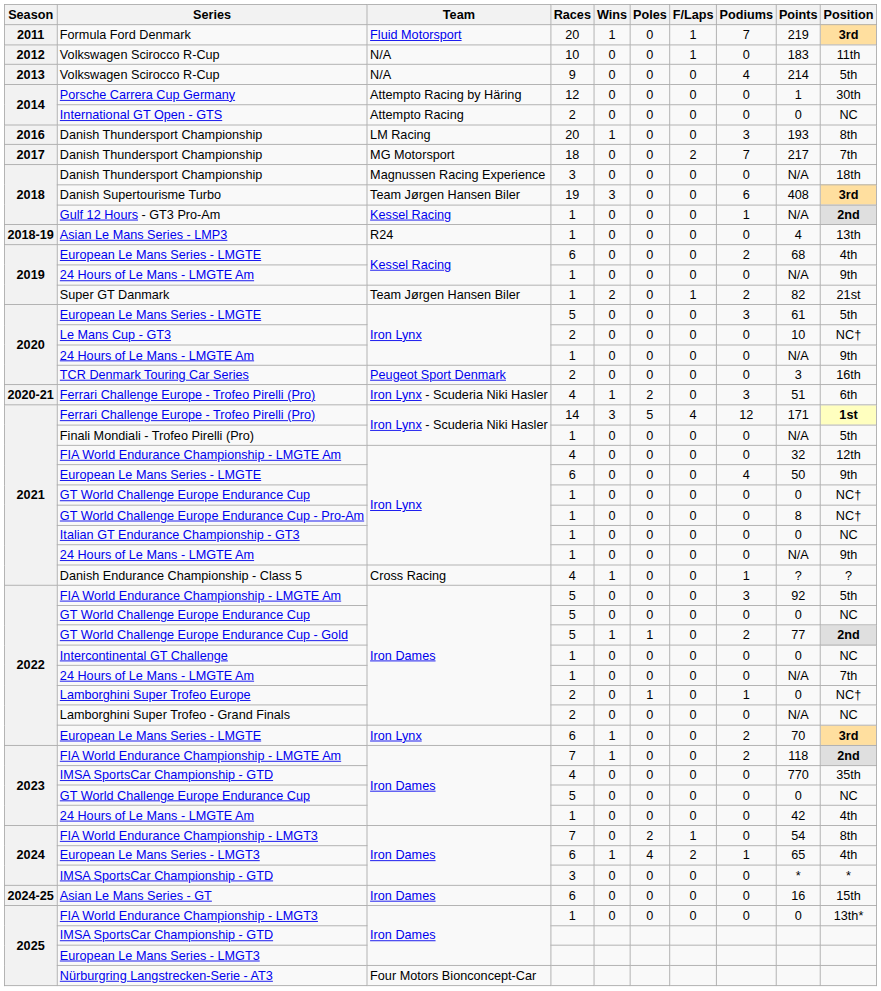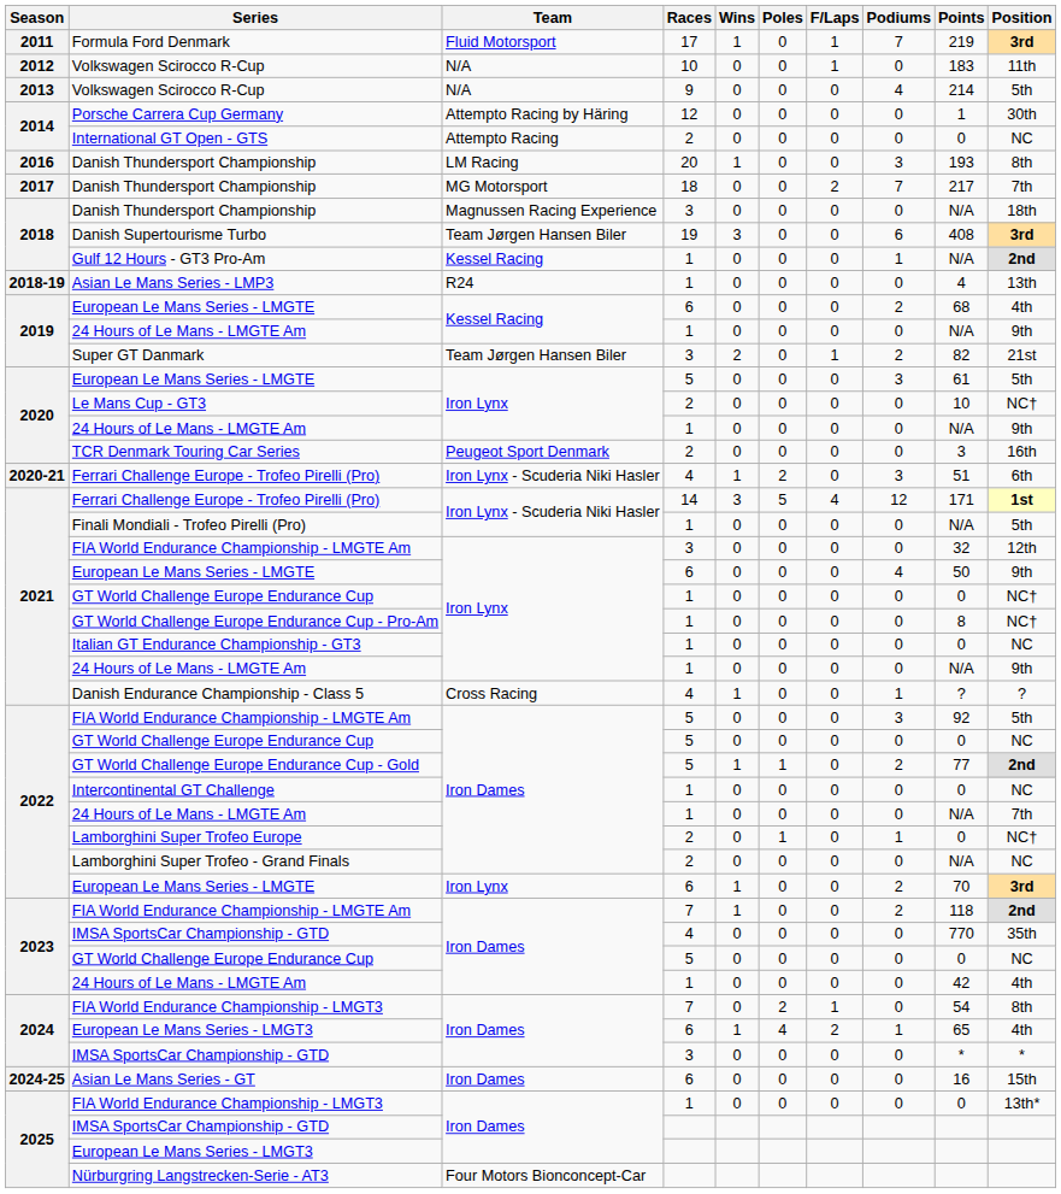Formula Ford Denmark | Races: 20 -> 17
Super GT Danmark | Races: 1 -> 3
2021 / FIA World Endurance Championship - LMGTE Am | Races: 4 -> 3
